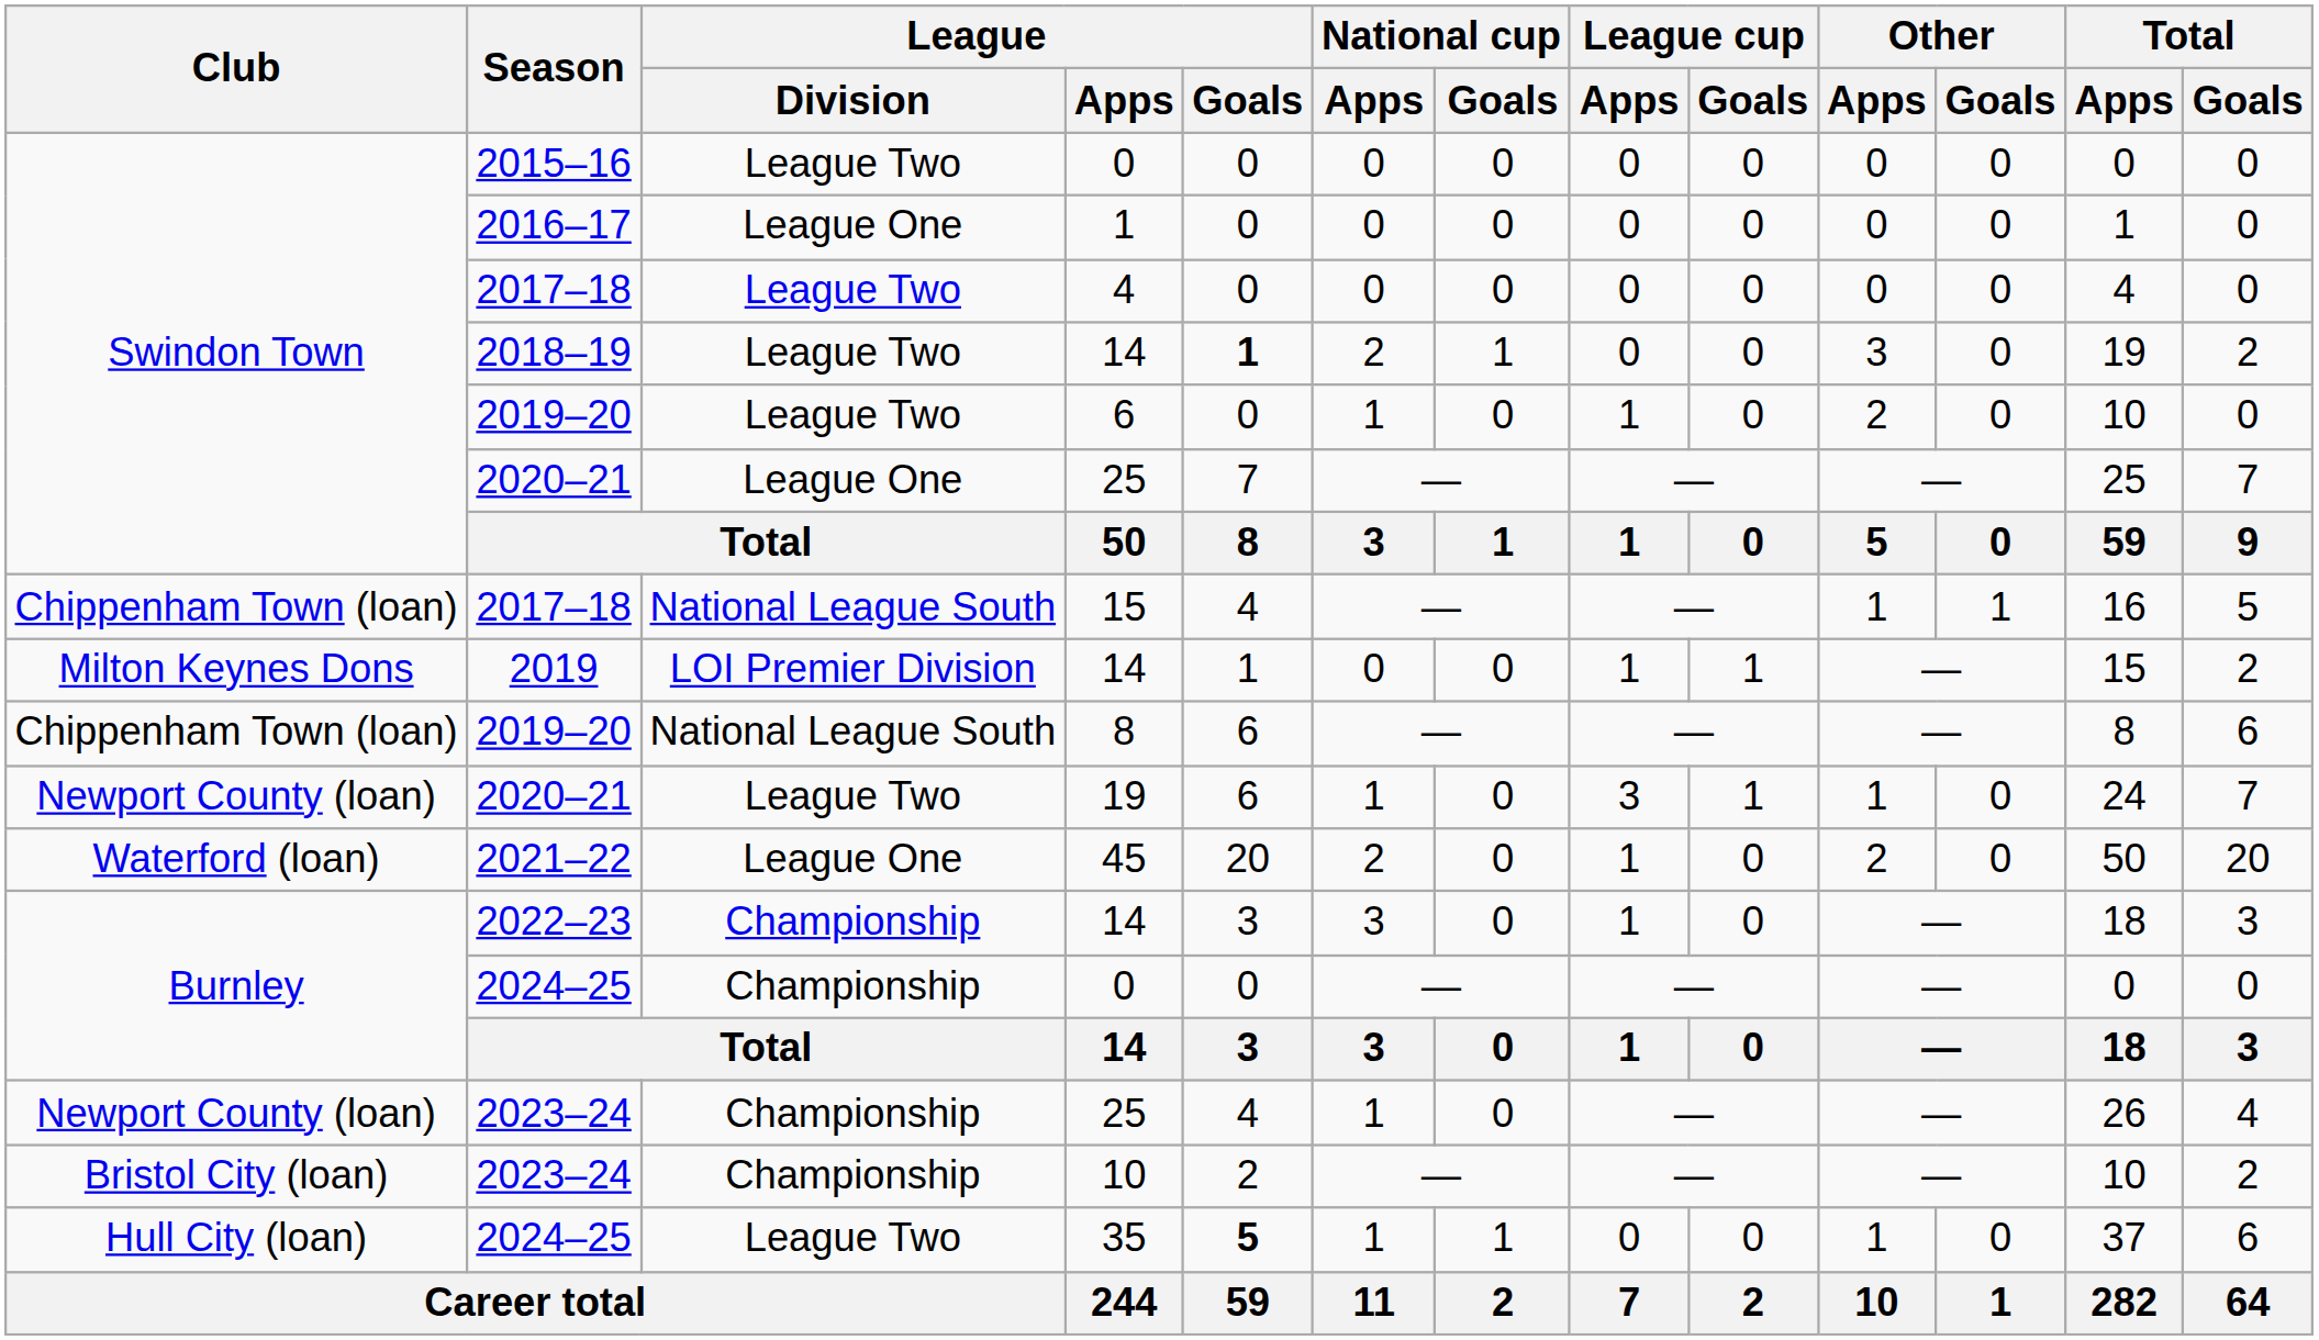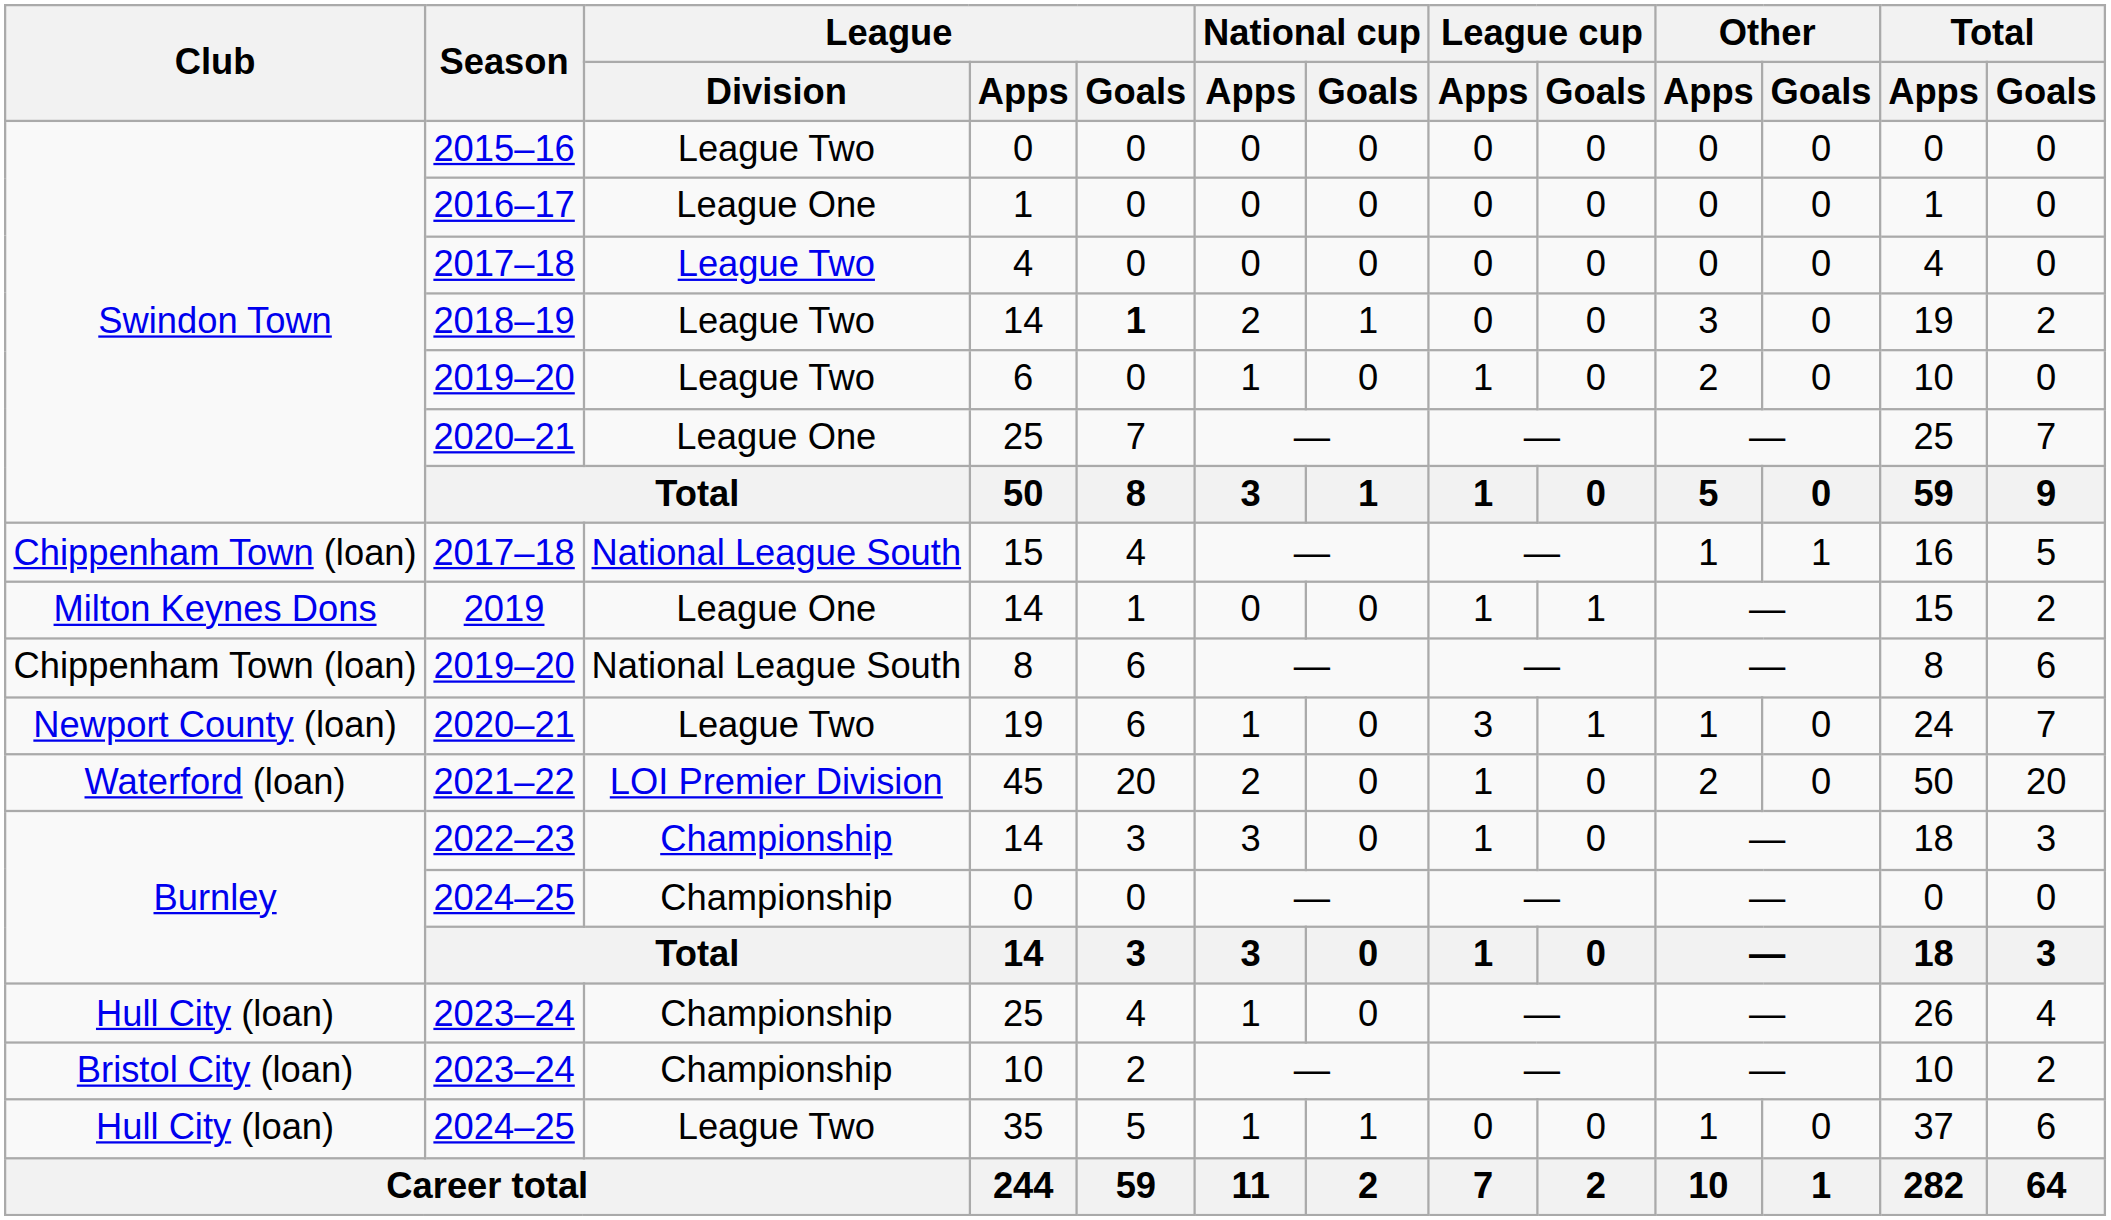2019 / 14 | League / Division: LOI Premier Division -> League One
45 | League / Division: League One -> LOI Premier Division
2023–24 / 25 | Club: Newport County (loan) -> Hull City (loan)
35 | League / Goals: bold -> normal
